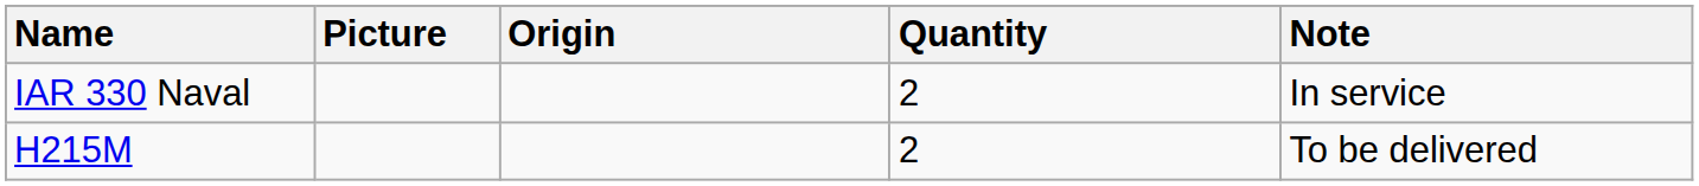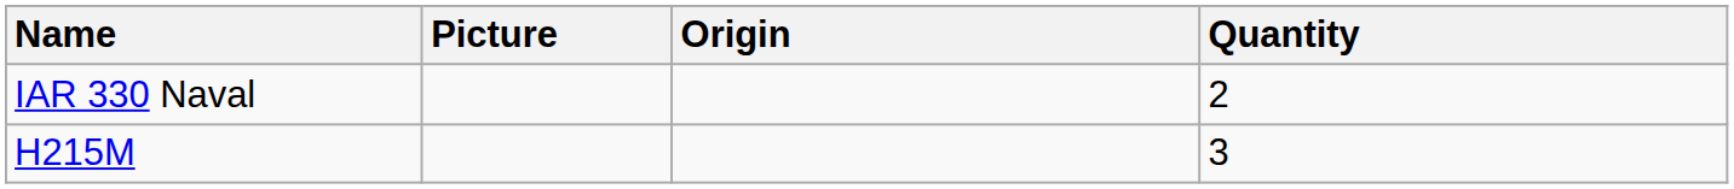- column: Note | In service | To be delivered
H215M | Quantity: 2 -> 3
